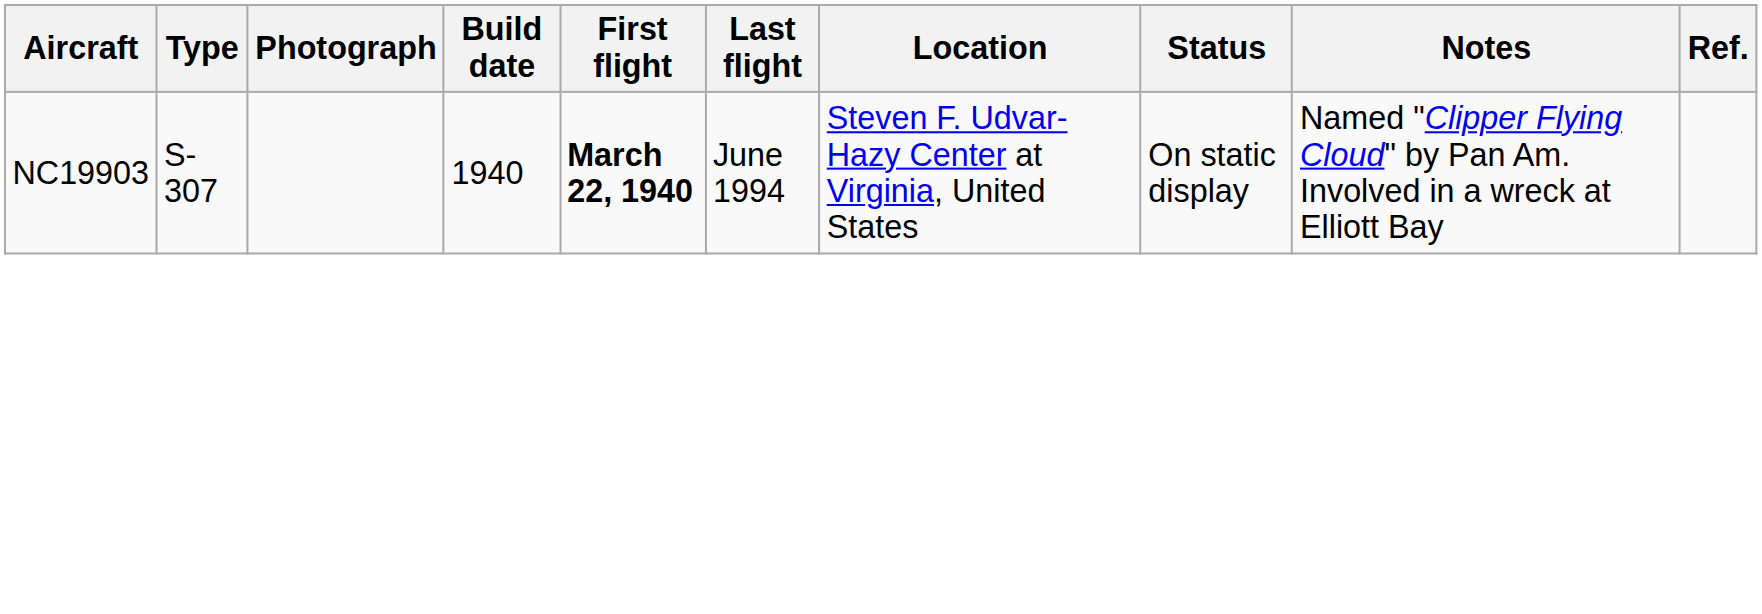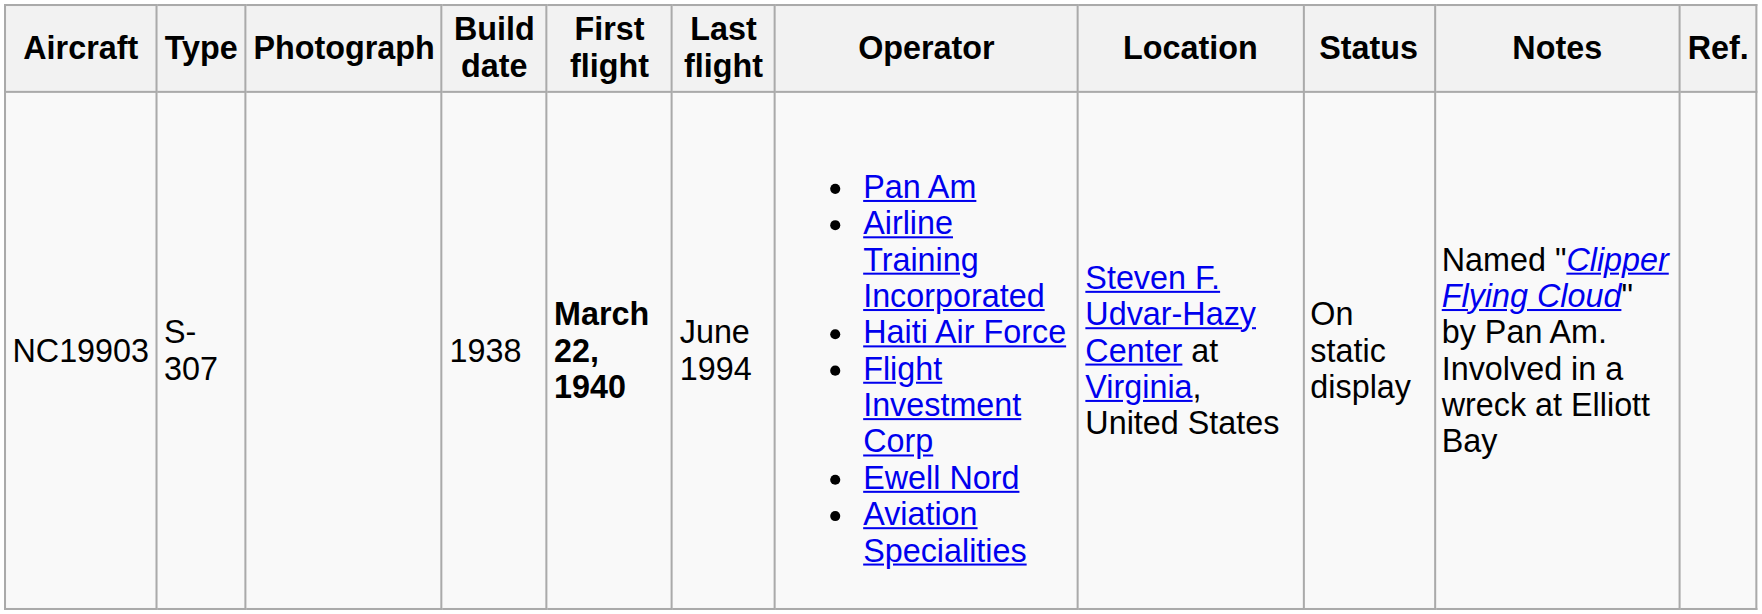+ column: Operator | Pan Am Airline Training Incorporated Haiti Air Force Flight Investment Corp Ewell Nord Aviation Specialities
NC19903 | Build date: 1940 -> 1938
